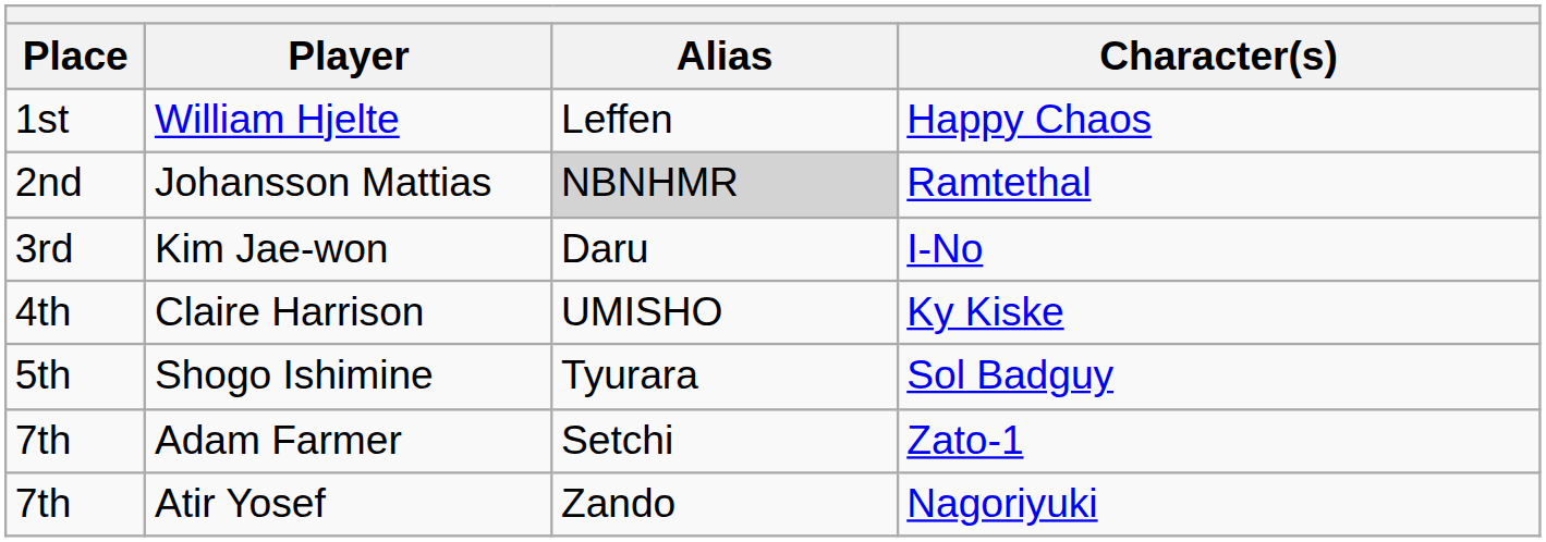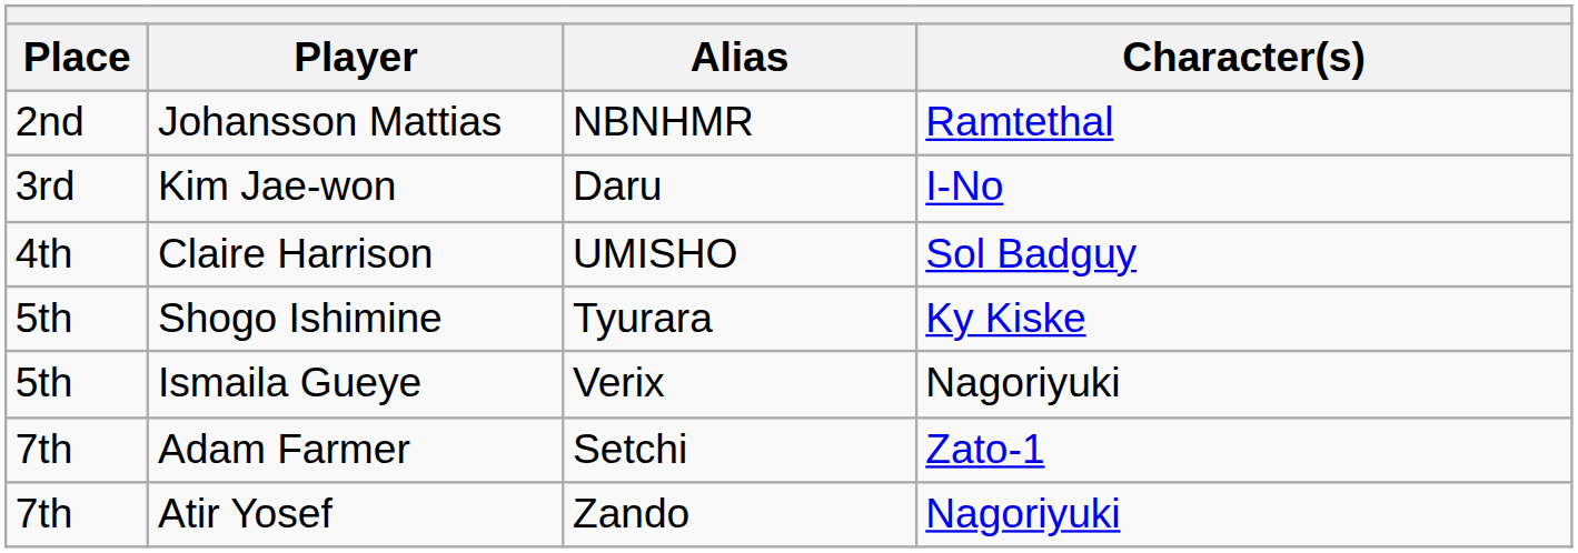- row: 1st | William Hjelte | Leffen | Happy Chaos
Johansson Mattias | Alias: lightgrey background -> no background
Claire Harrison | Character(s): Ky Kiske -> Sol Badguy
Shogo Ishimine | Character(s): Sol Badguy -> Ky Kiske
+ row: 5th | Ismaila Gueye | Verix | Nagoriyuki
